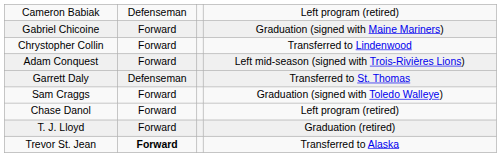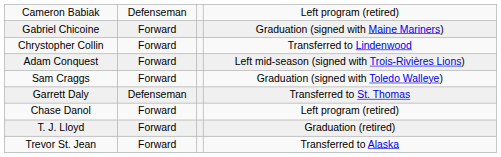rows swapped: Sam Craggs <-> Garrett Daly
Trevor St. Jean | column 2: bold -> normal
